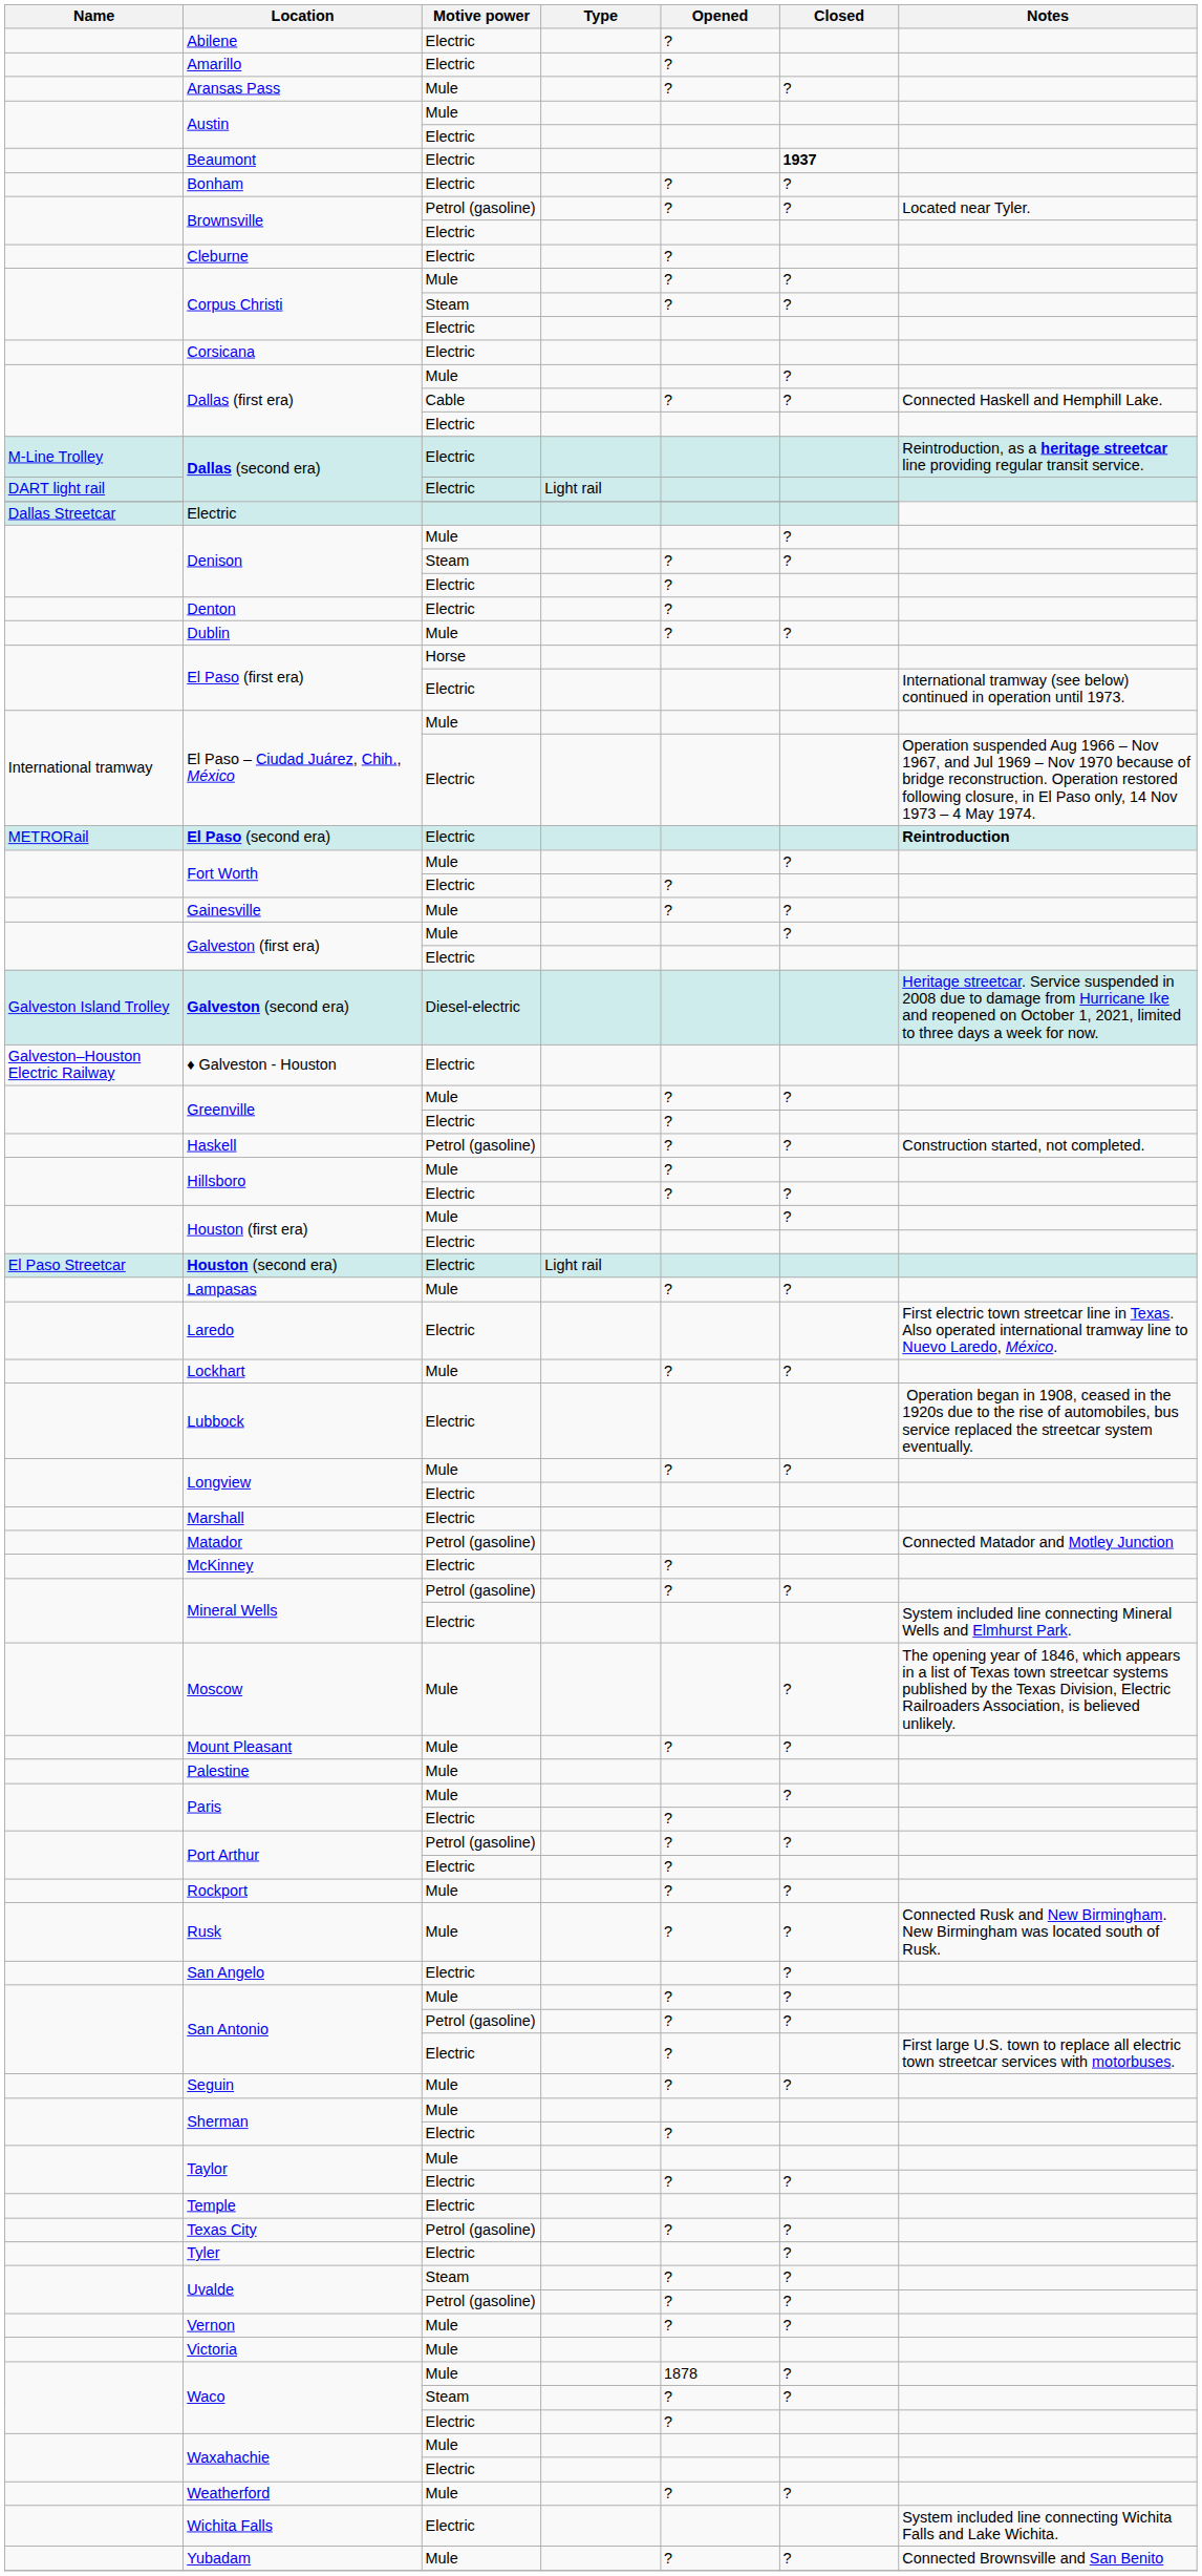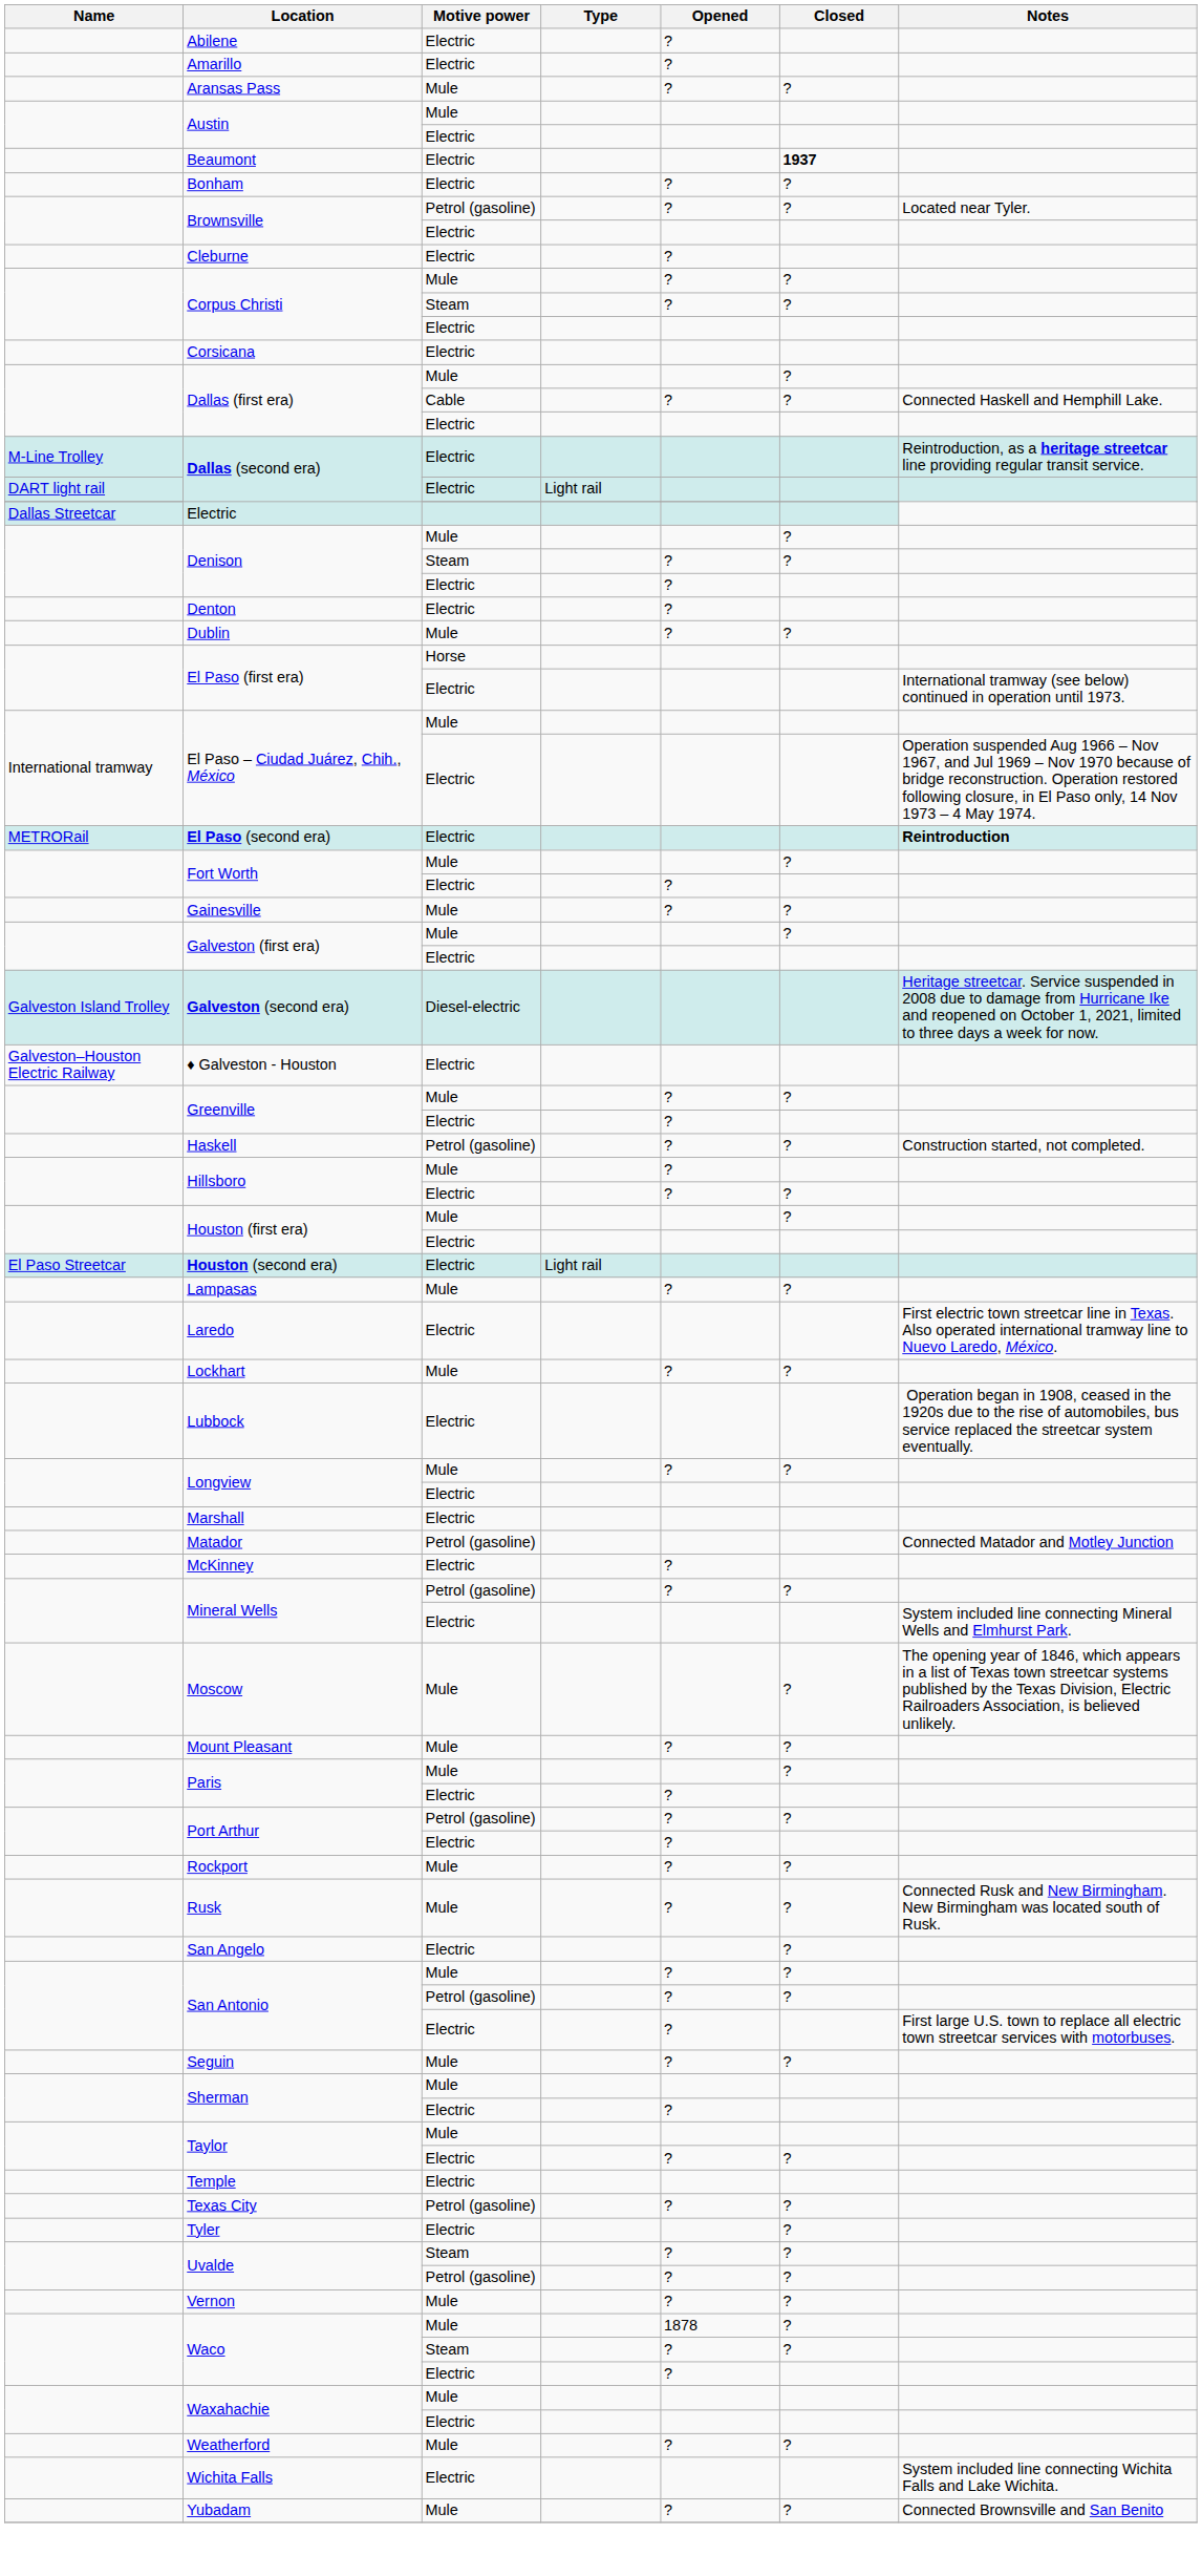- row: Palestine | Mule
- row: Victoria | Mule
